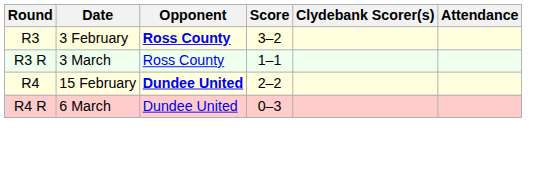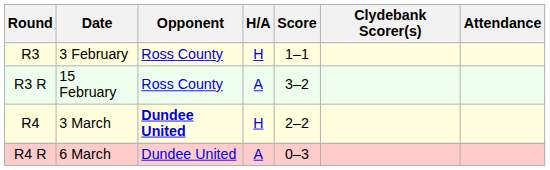+ column: H/A | H | A | H | A
R3 | Opponent: bold -> normal
R3 | Score: 3–2 -> 1–1
R3 R | Date: 3 March -> 15 February
R3 R | Score: 1–1 -> 3–2
R4 | Date: 15 February -> 3 March
